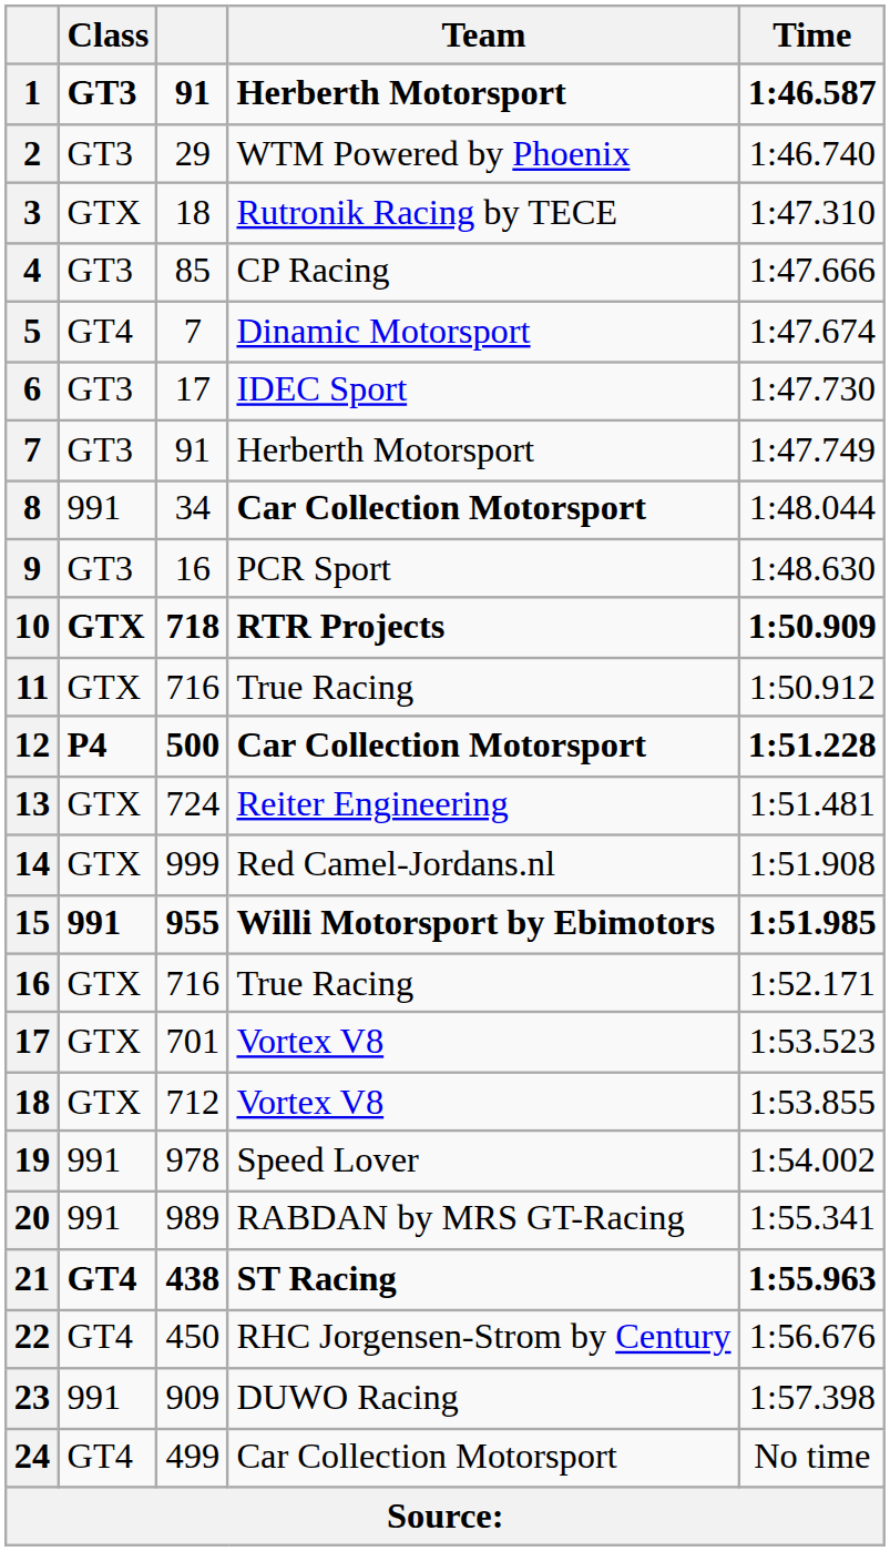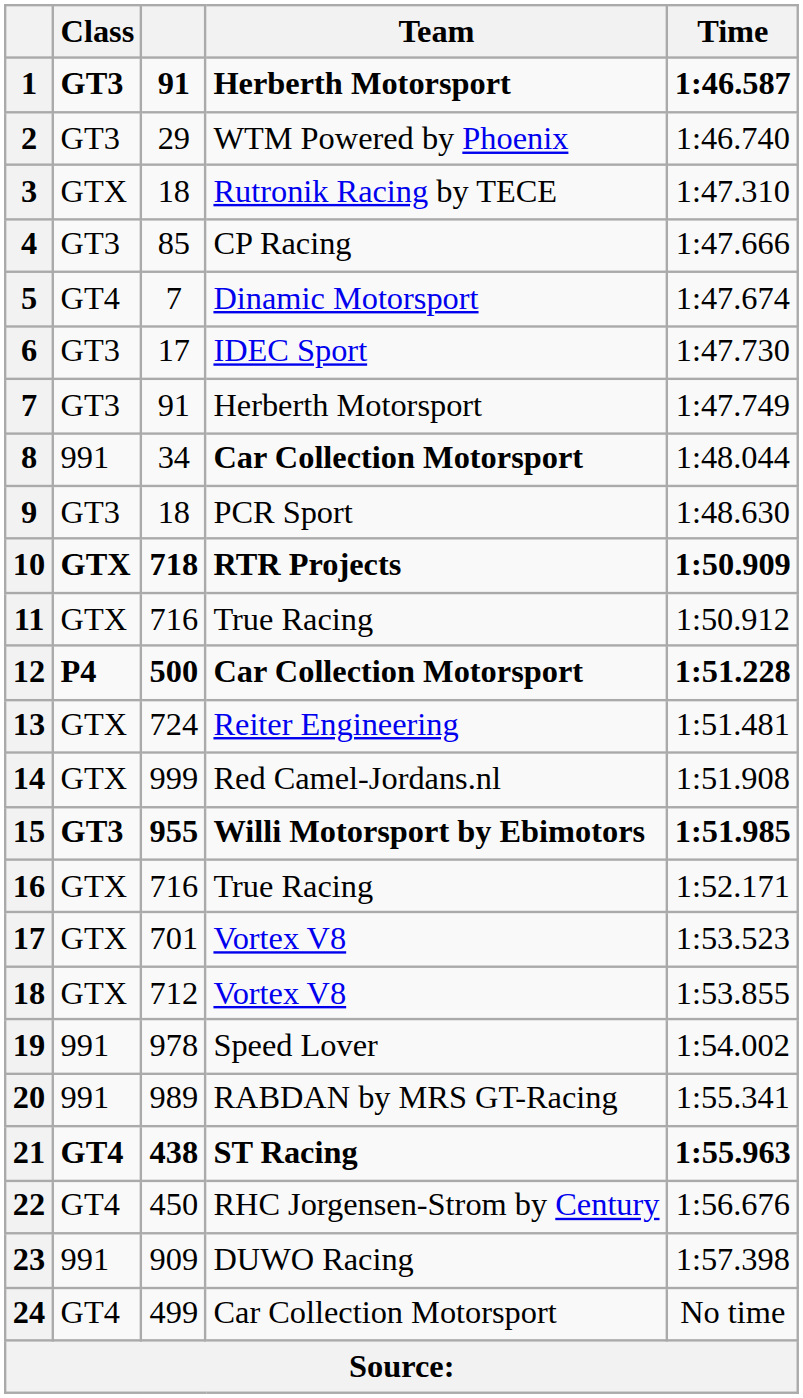9 | column 3: 16 -> 18
15 | Class: 991 -> GT3
